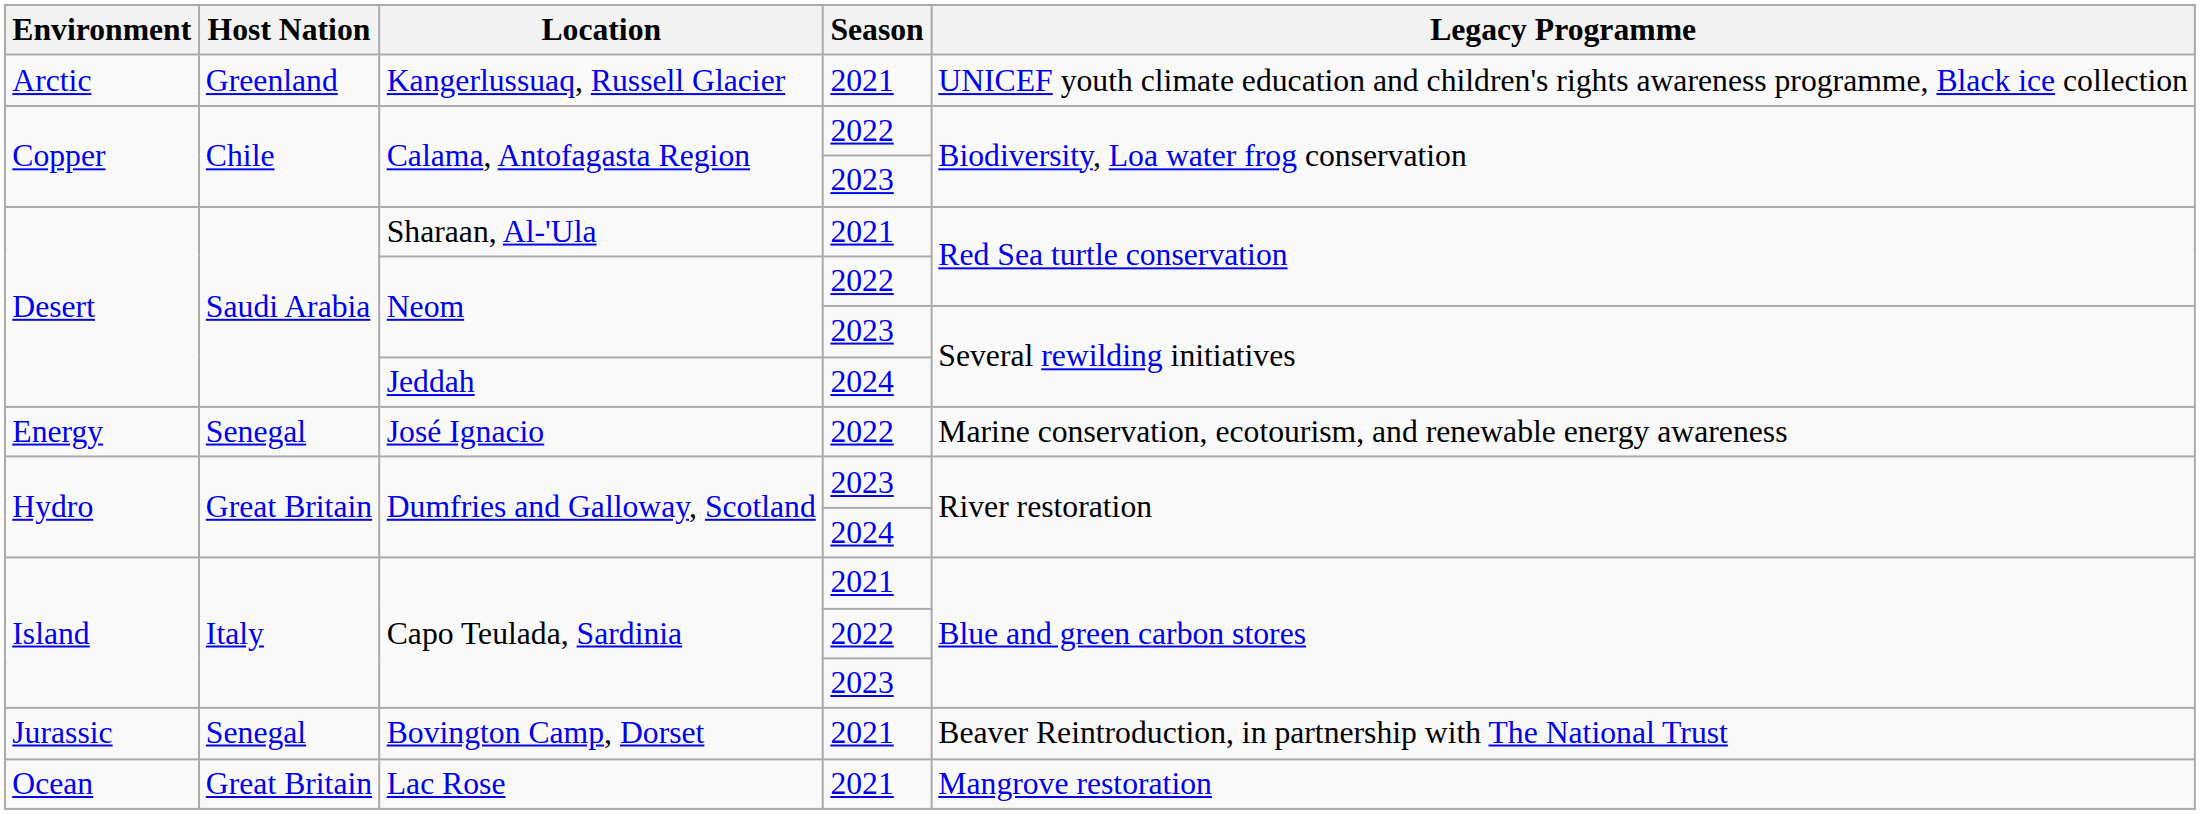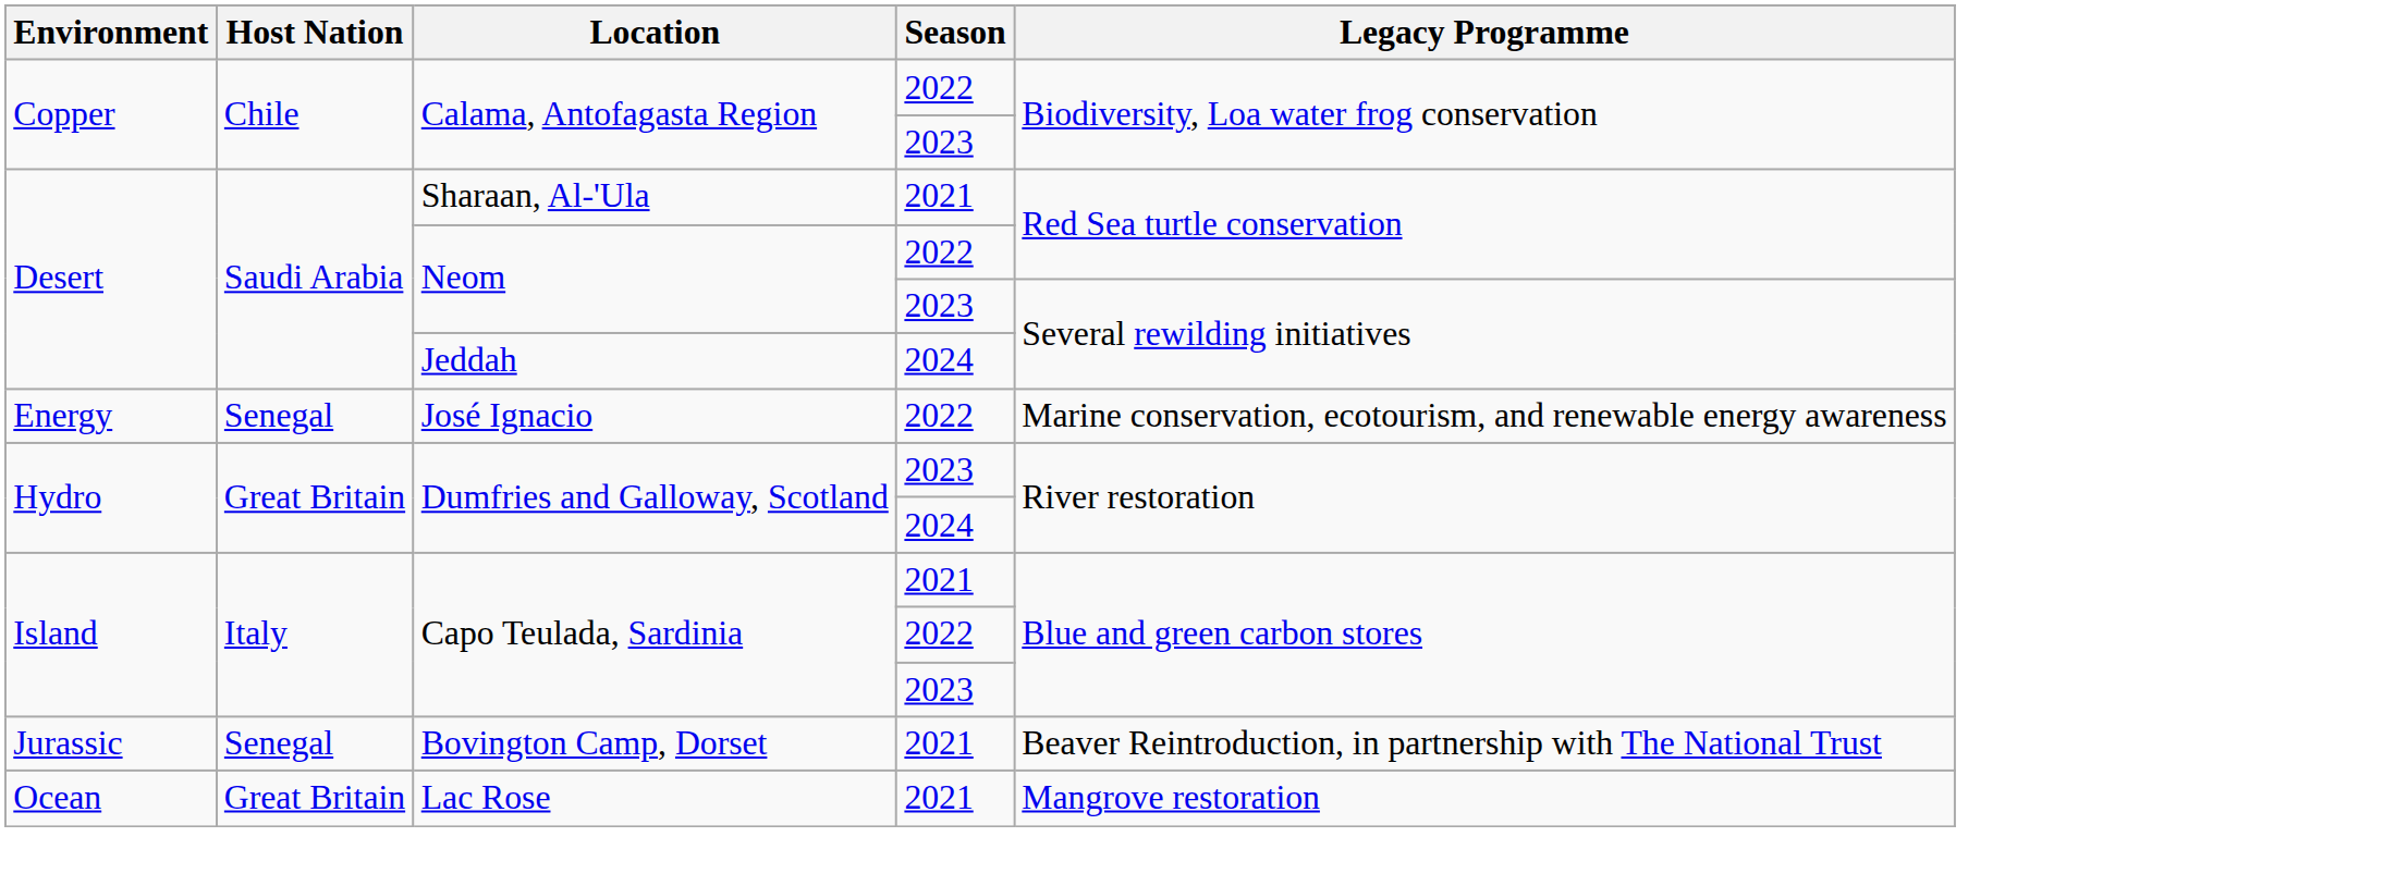- row: Arctic | Greenland | Kangerlussuaq, Russell Glacier | 2021 | UNICEF youth climate education and children's rights awareness programme, Black ice collection
